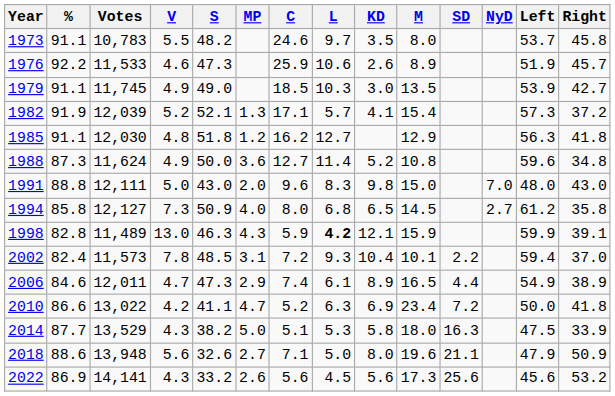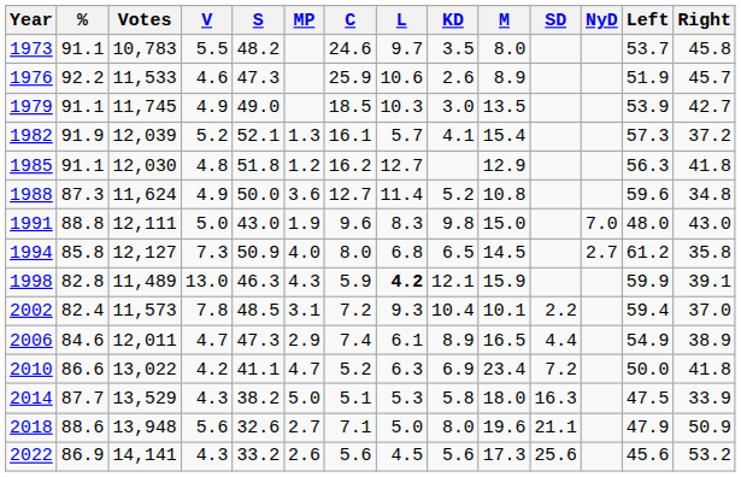1982 | C: 17.1 -> 16.1
1991 | MP: 2.0 -> 1.9
